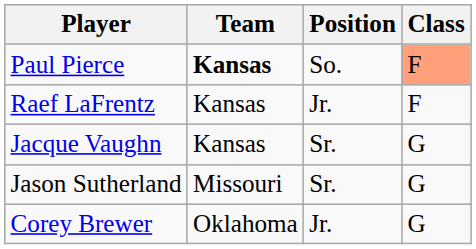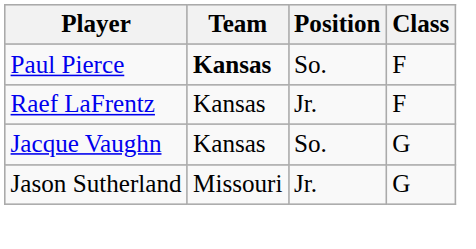Paul Pierce | Class: lightsalmon background -> no background
Jacque Vaughn | Position: Sr. -> So.
Jason Sutherland | Position: Sr. -> Jr.
- row: Corey Brewer | Oklahoma | Jr. | G
